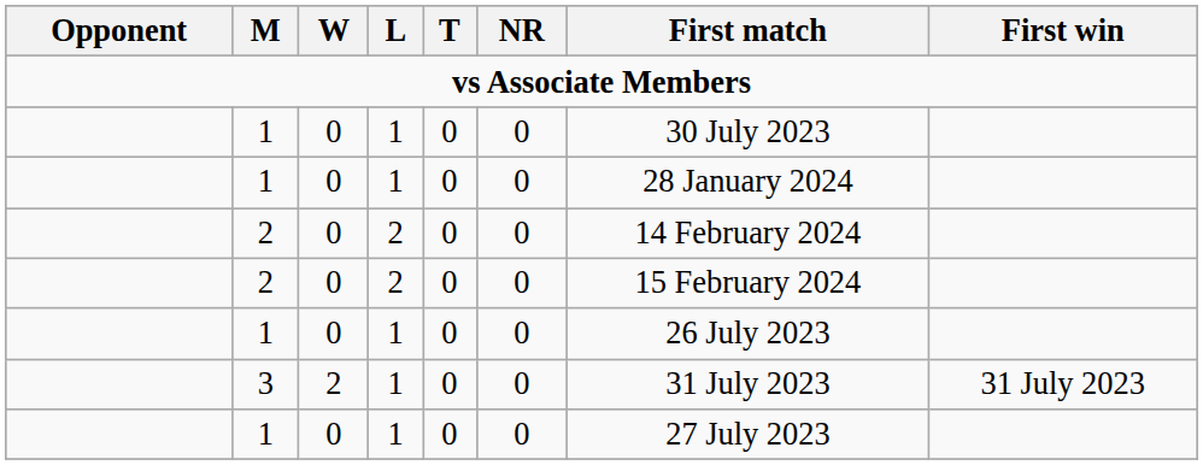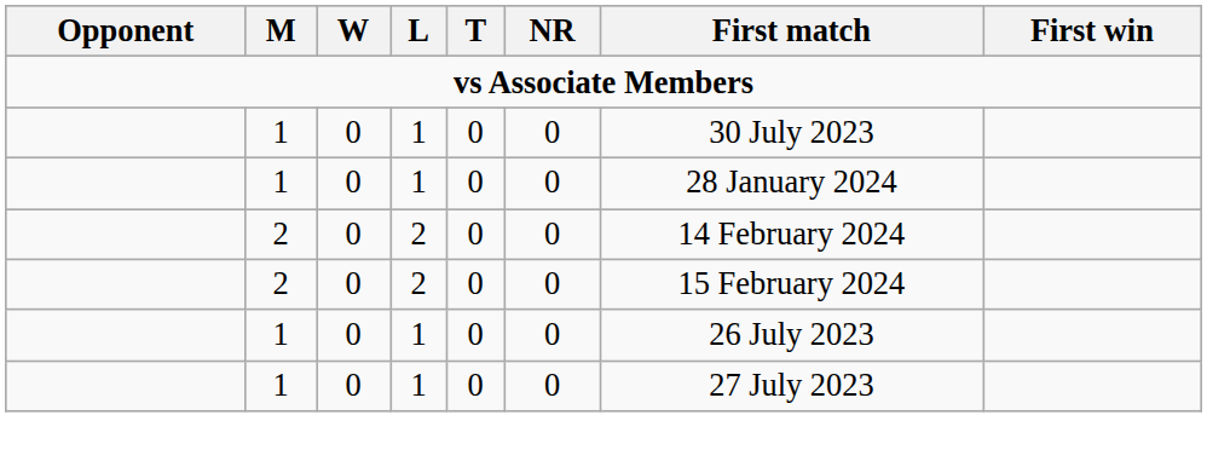- row: 3 | 2 | 1 | 0 | 0 | 31 July 2023 | 31 July 2023
